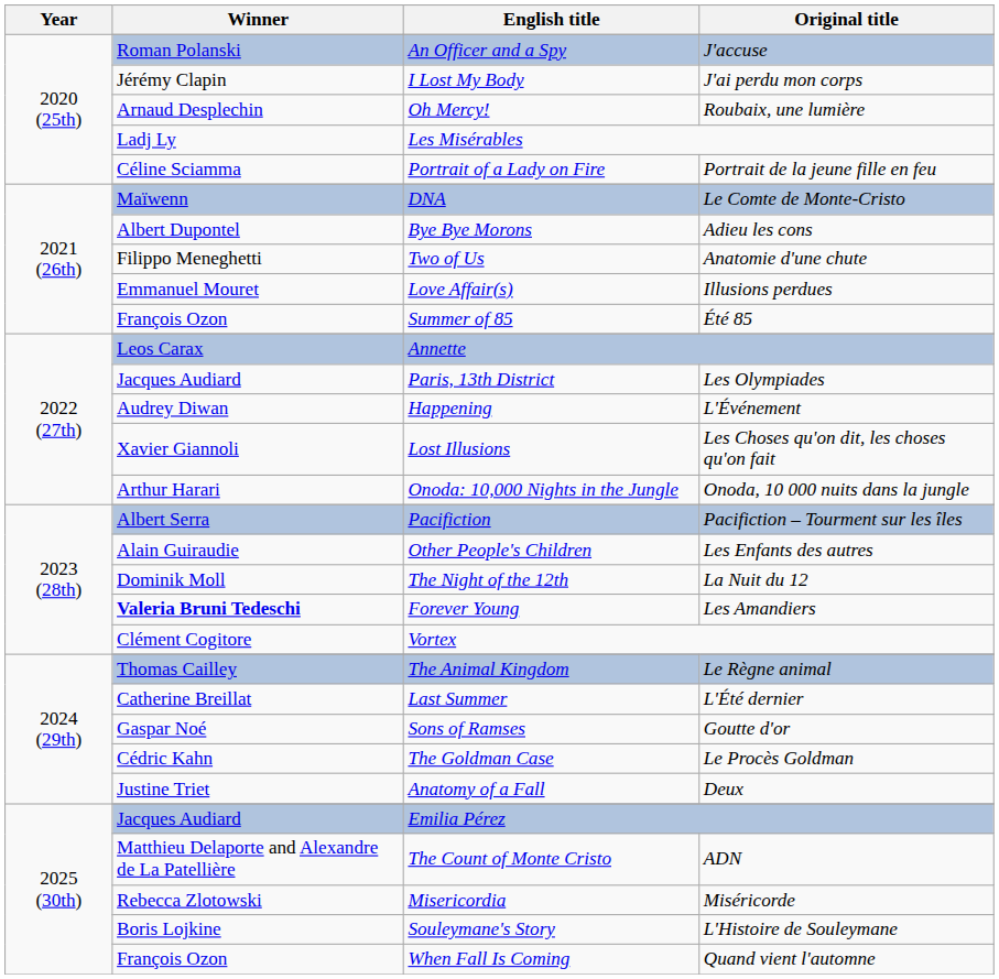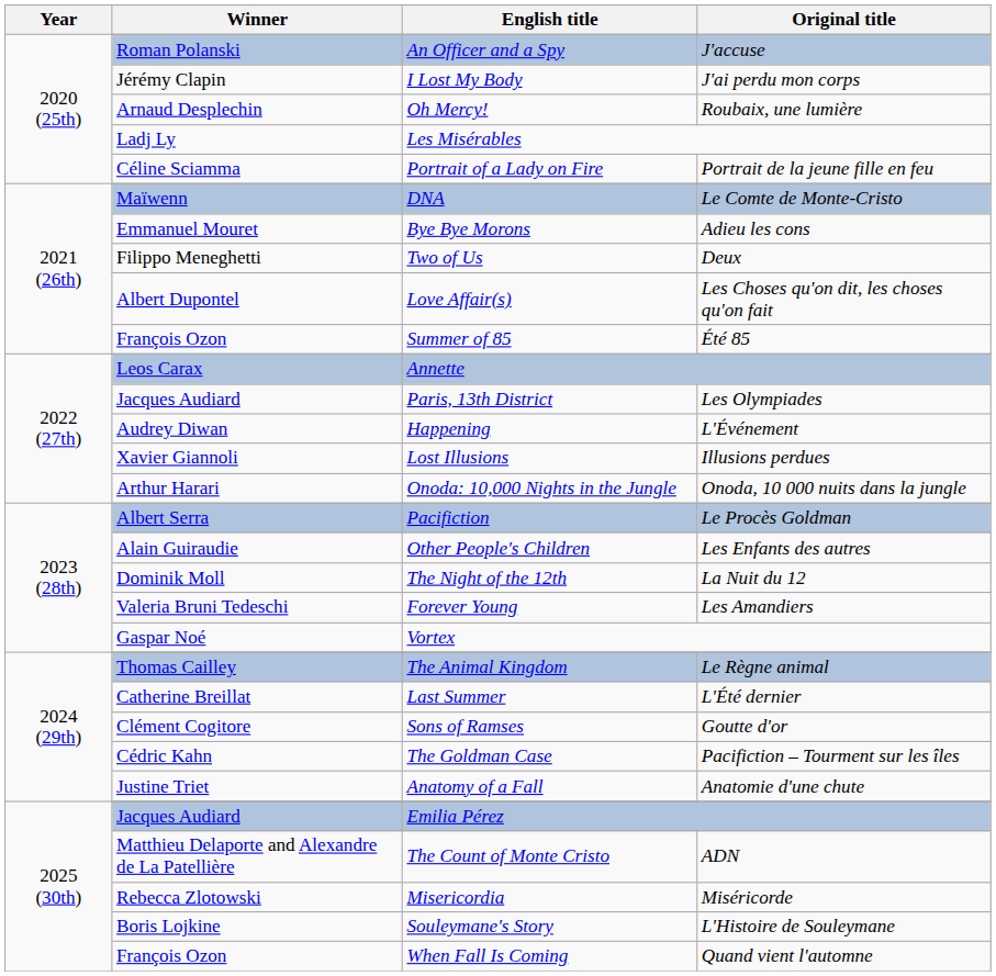Bye Bye Morons | Winner: Albert Dupontel -> Emmanuel Mouret
Two of Us | Original title: Anatomie d'une chute -> Deux
Love Affair(s) | Winner: Emmanuel Mouret -> Albert Dupontel
Love Affair(s) | Original title: Illusions perdues -> Les Choses qu'on dit, les choses qu'on fait
Lost Illusions | Original title: Les Choses qu'on dit, les choses qu'on fait -> Illusions perdues
Pacifiction | Original title: Pacifiction – Tourment sur les îles -> Le Procès Goldman
Forever Young | Winner: bold -> normal
Vortex | Winner: Clément Cogitore -> Gaspar Noé
Sons of Ramses | Winner: Gaspar Noé -> Clément Cogitore
The Goldman Case | Original title: Le Procès Goldman -> Pacifiction – Tourment sur les îles
Anatomy of a Fall | Original title: Deux -> Anatomie d'une chute
